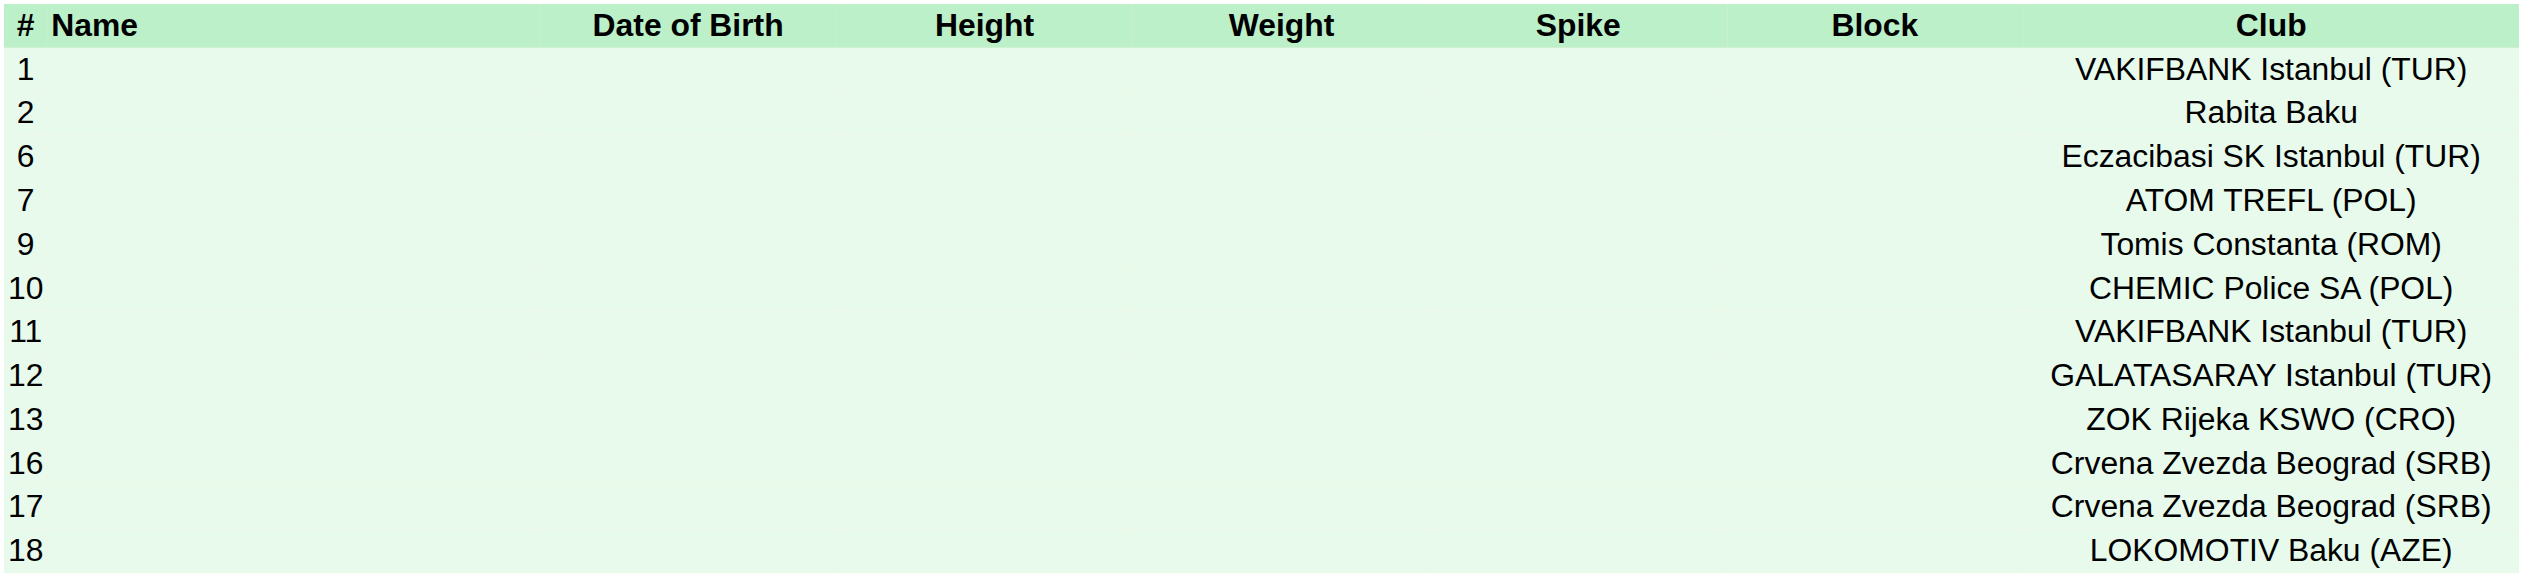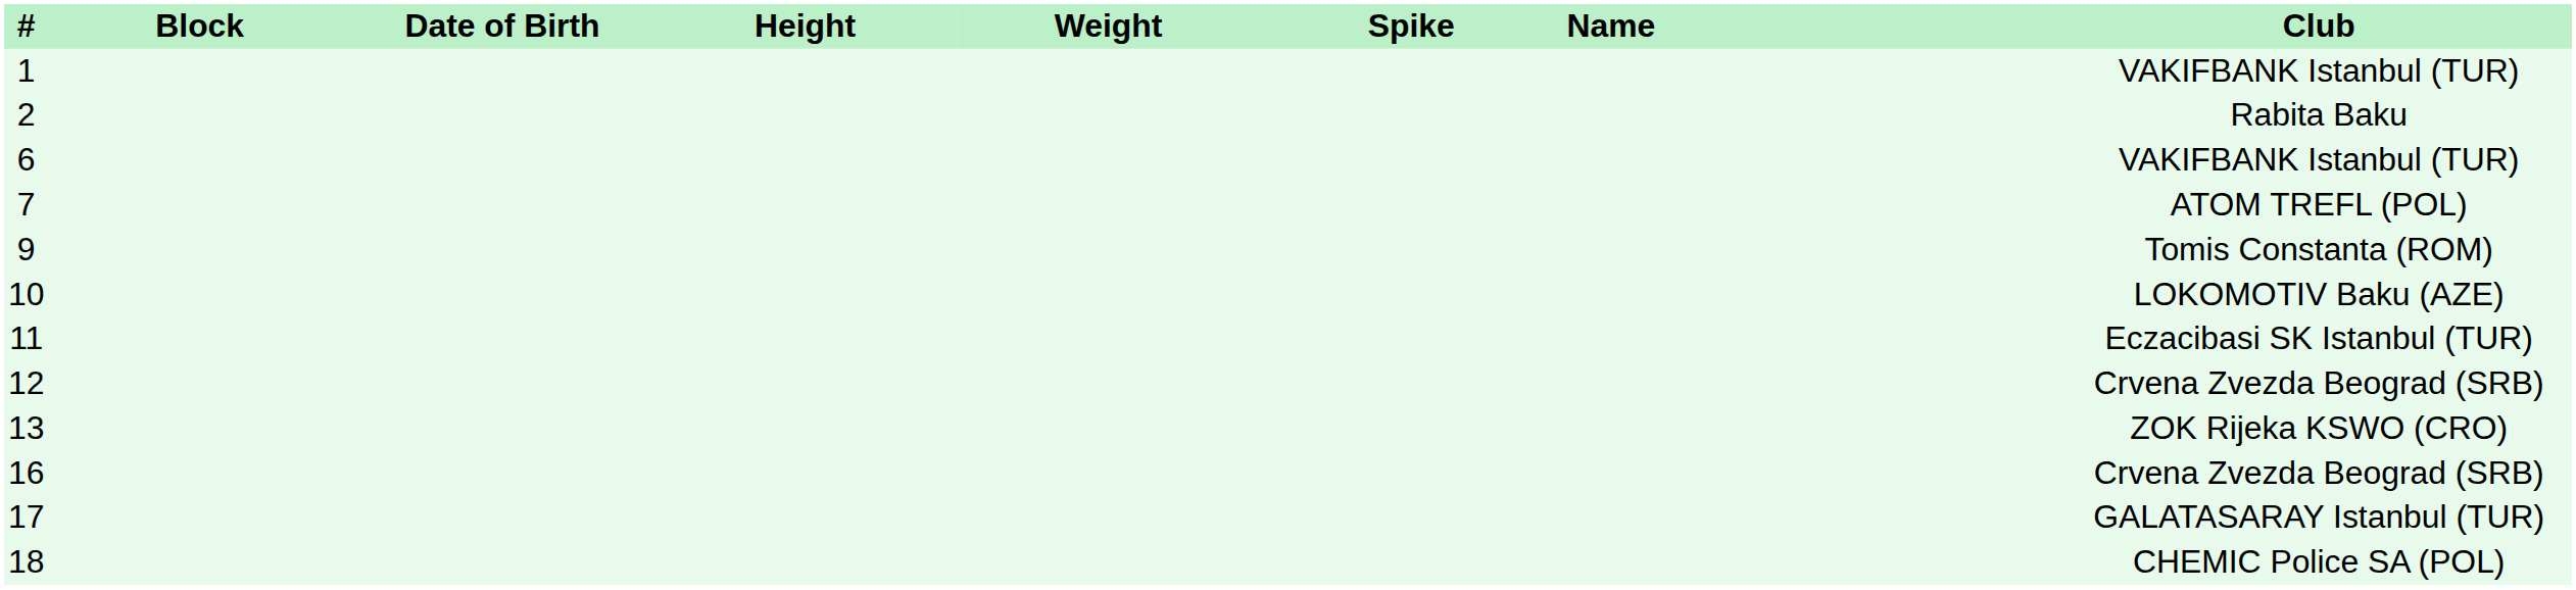columns swapped: Name <-> Block
6 | Club: Eczacibasi SK Istanbul (TUR) -> VAKIFBANK Istanbul (TUR)
10 | Club: CHEMIC Police SA (POL) -> LOKOMOTIV Baku (AZE)
11 | Club: VAKIFBANK Istanbul (TUR) -> Eczacibasi SK Istanbul (TUR)
12 | Club: GALATASARAY Istanbul (TUR) -> Crvena Zvezda Beograd (SRB)
17 | Club: Crvena Zvezda Beograd (SRB) -> GALATASARAY Istanbul (TUR)
18 | Club: LOKOMOTIV Baku (AZE) -> CHEMIC Police SA (POL)
